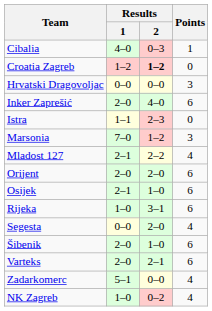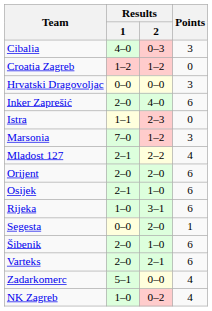Cibalia | Points: 1 -> 3
Croatia Zagreb | Results / 2: bold -> normal
Segesta | Points: 4 -> 1
